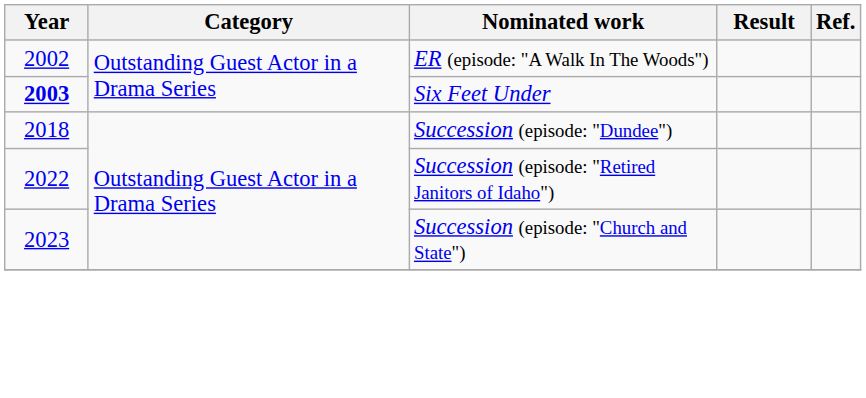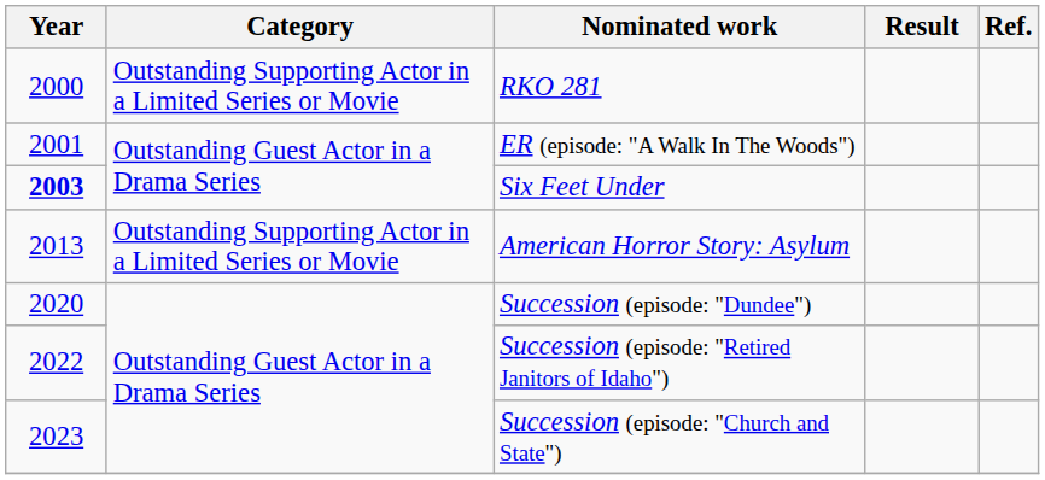+ row: 2000 | Outstanding Supporting Actor in a Limited Series or Movie | RKO 281
ER (episode: "A Walk In The Woods") | Year: 2002 -> 2001
+ row: 2013 | Outstanding Supporting Actor in a Limited Series or Movie | American Horror Story: Asylum
Succession (episode: "Dundee") | Year: 2018 -> 2020
